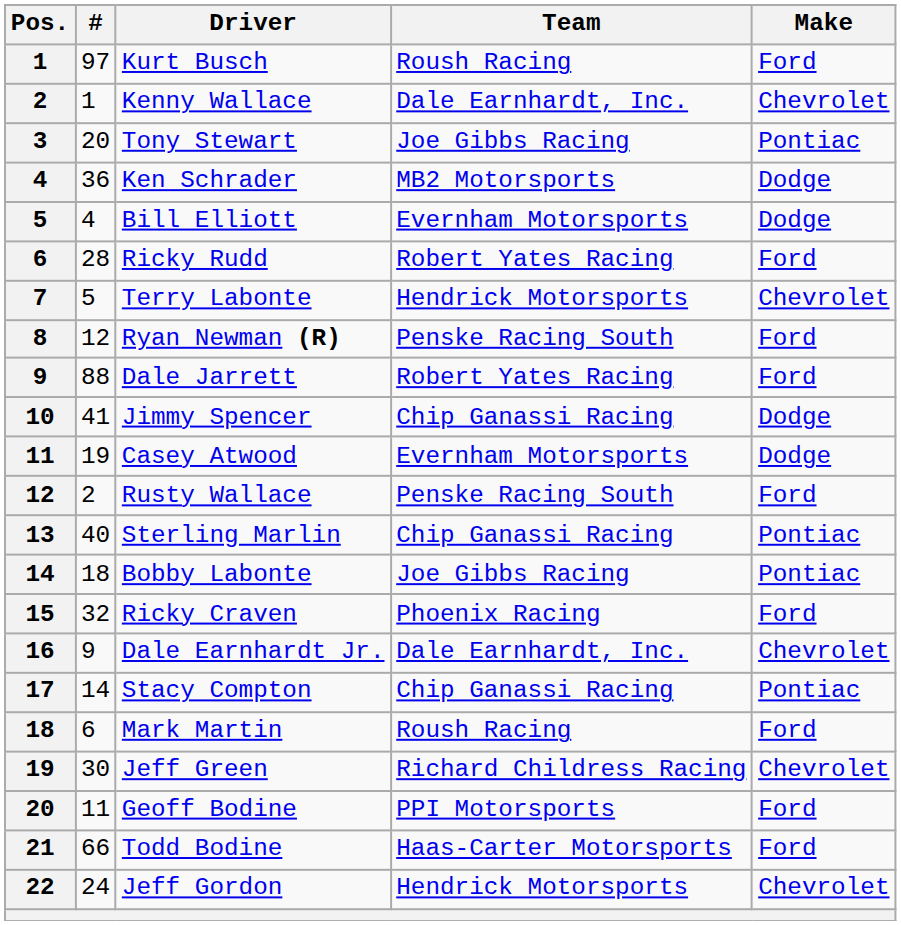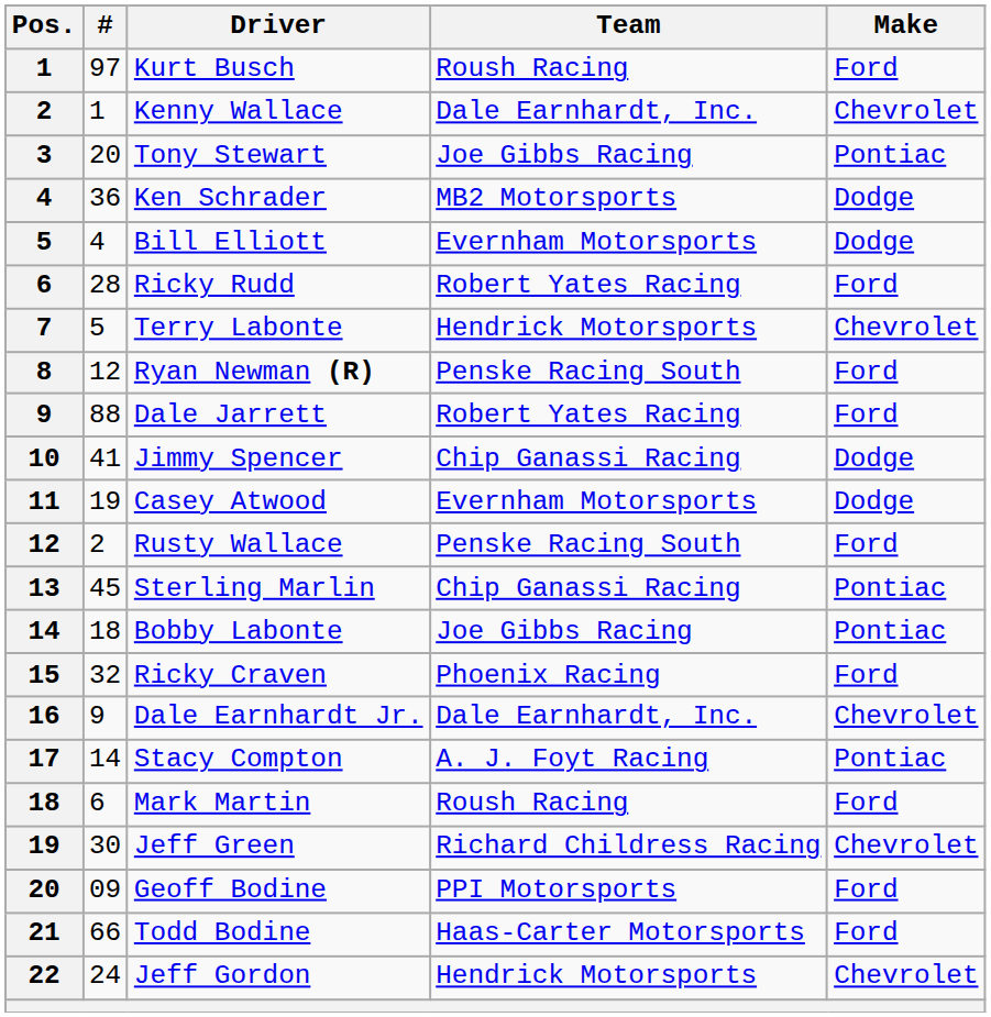Sterling Marlin | #: 40 -> 45
Stacy Compton | Team: Chip Ganassi Racing -> A. J. Foyt Racing
Geoff Bodine | #: 11 -> 09
